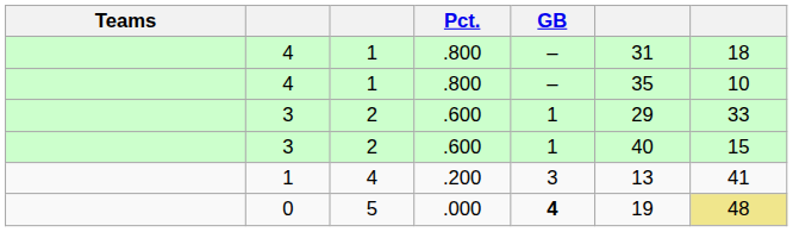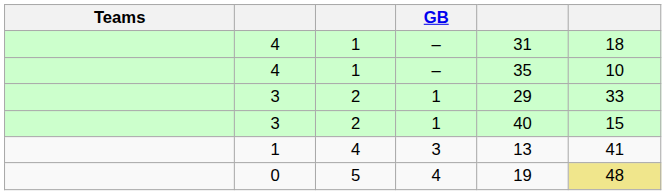- column: Pct. | .800 | .800 | .600 | .600 | .200 | .000
0 | GB: bold -> normal
